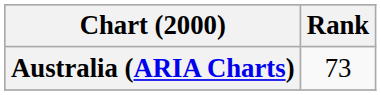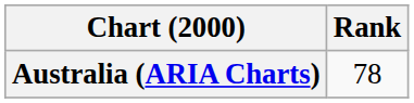Australia (ARIA Charts) | Rank: 73 -> 78
